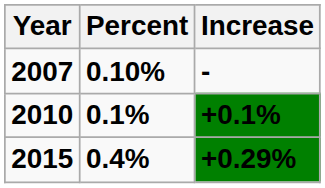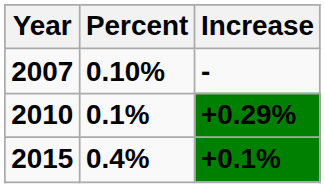2010 | Increase: +0.1% -> +0.29%
2015 | Increase: +0.29% -> +0.1%
